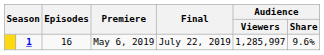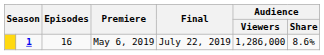May 6, 2019 | Audience / Viewers: 1,285,997 -> 1,286,000
May 6, 2019 | Audience / Share: 9.6% -> 8.6%
